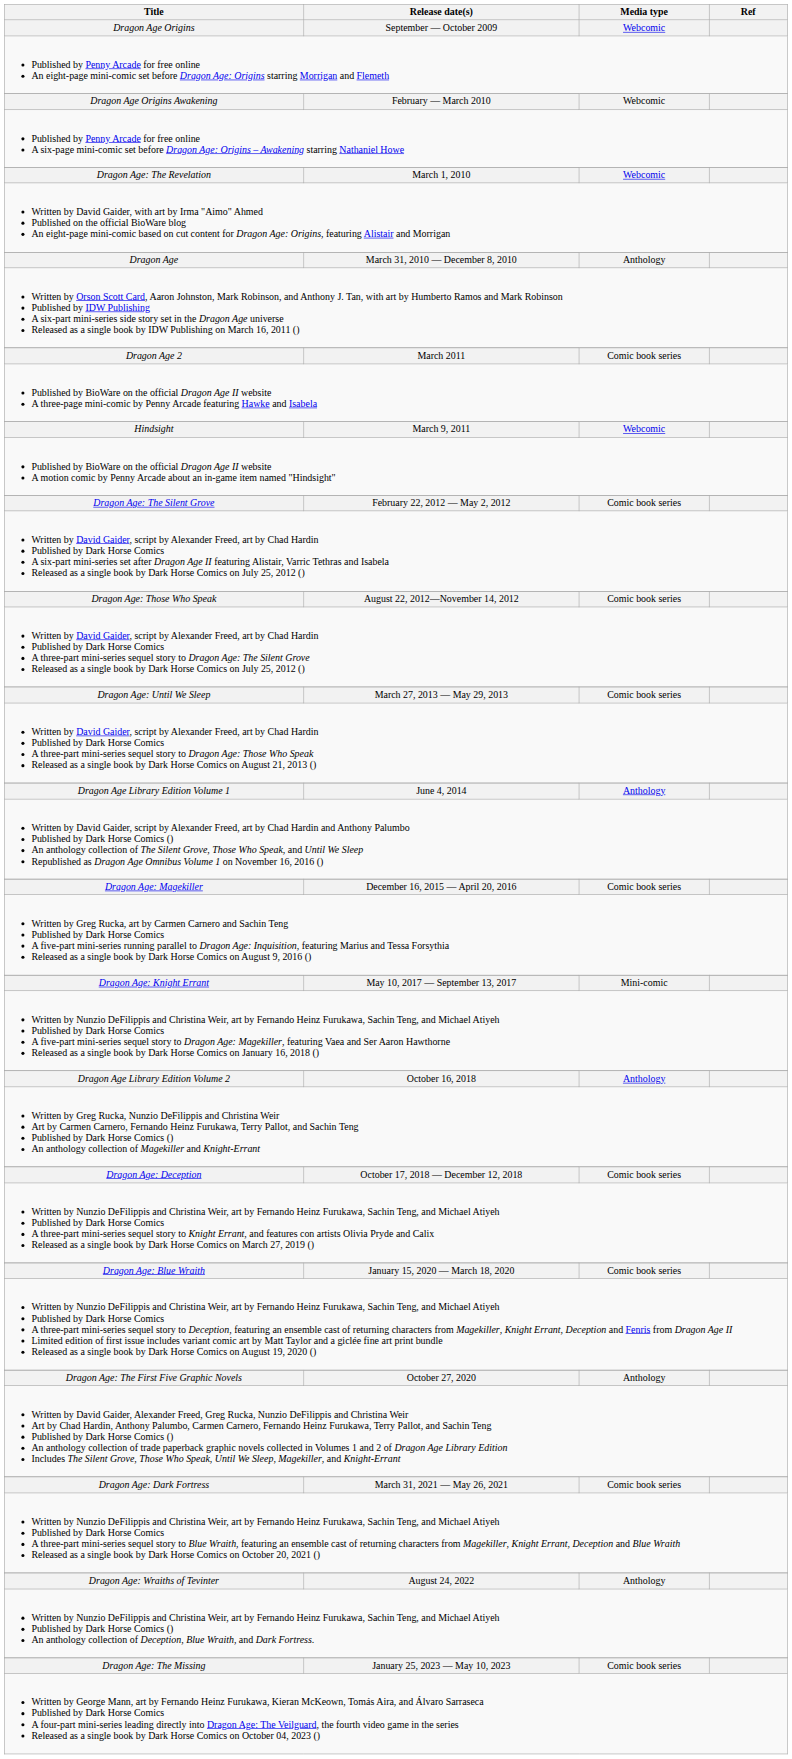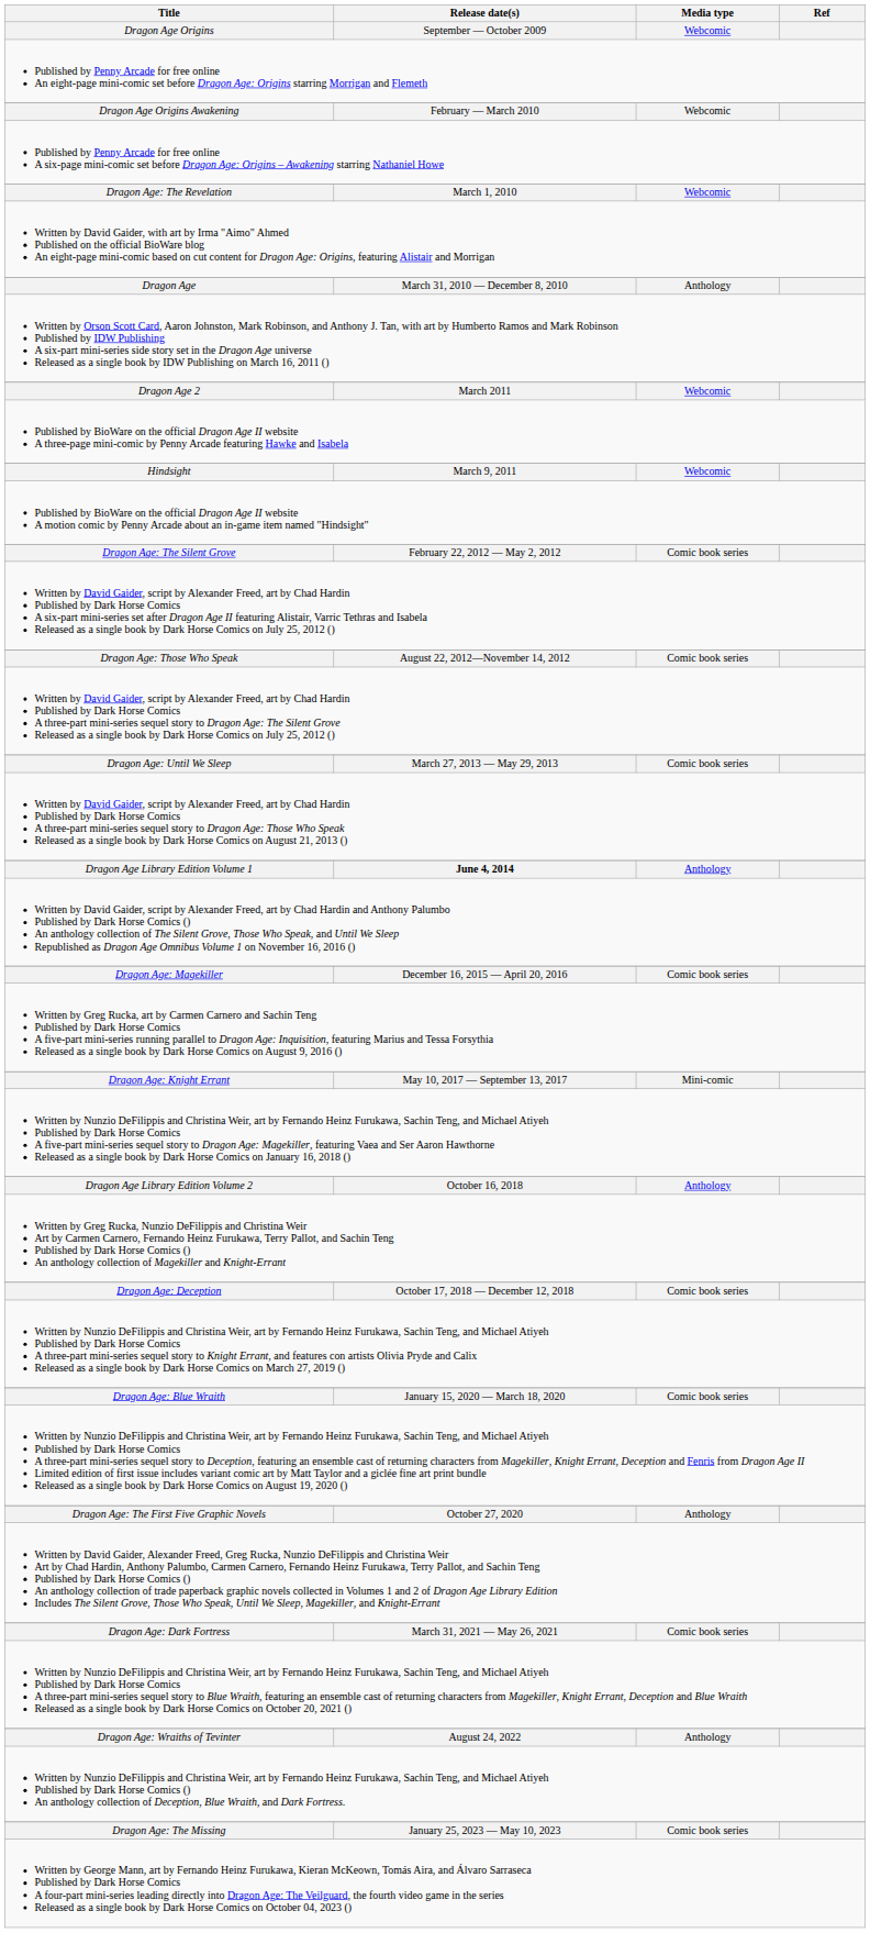Dragon Age 2 | Media type: Comic book series -> Webcomic
Dragon Age Library Edition Volume 1 | Release date(s): normal -> bold
